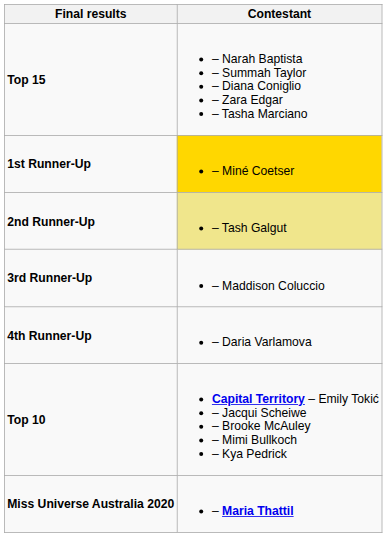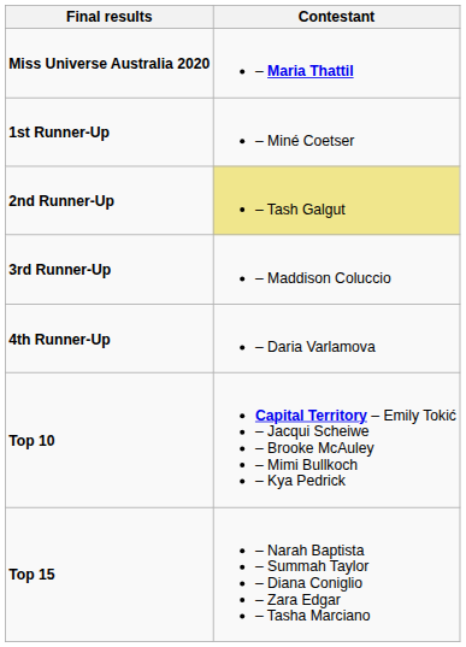rows swapped: Miss Universe Australia 2020 <-> Top 15
1st Runner-Up | Contestant: gold background -> no background
